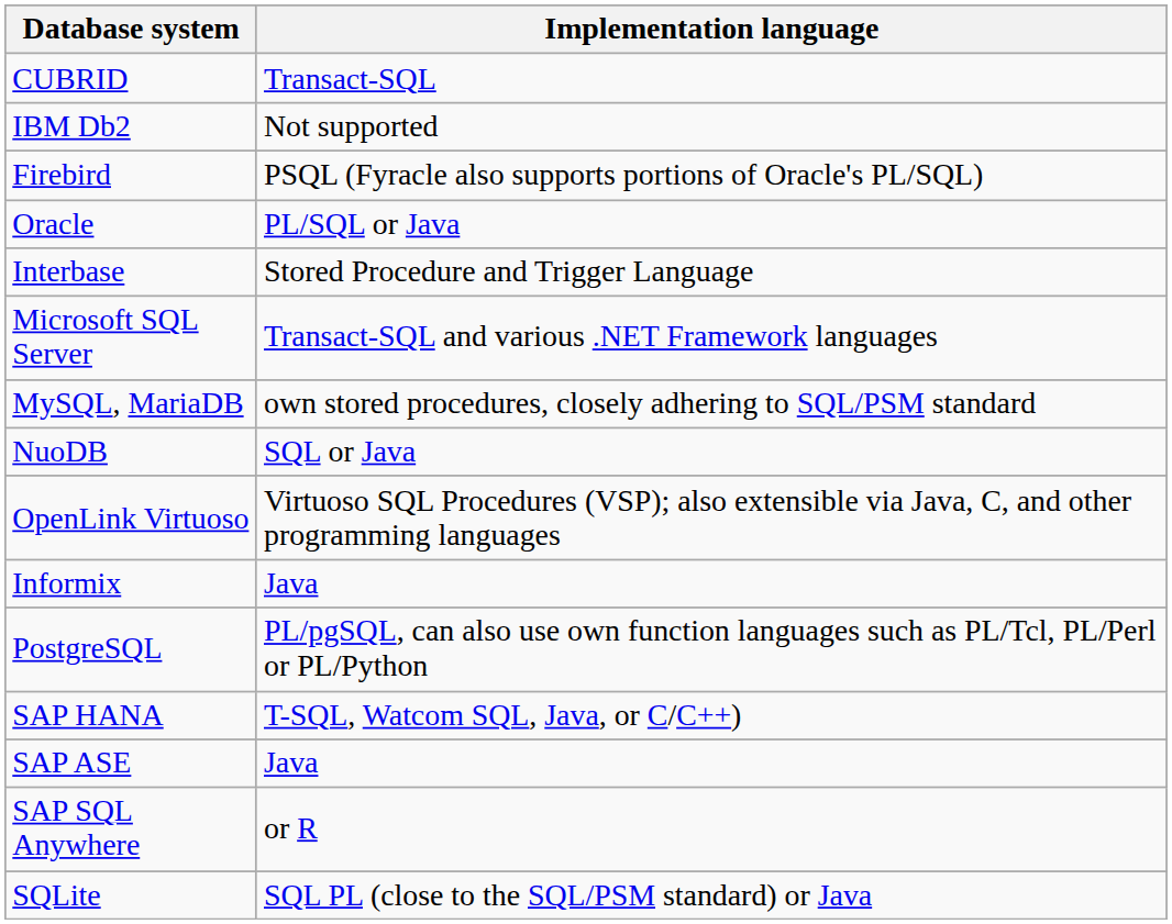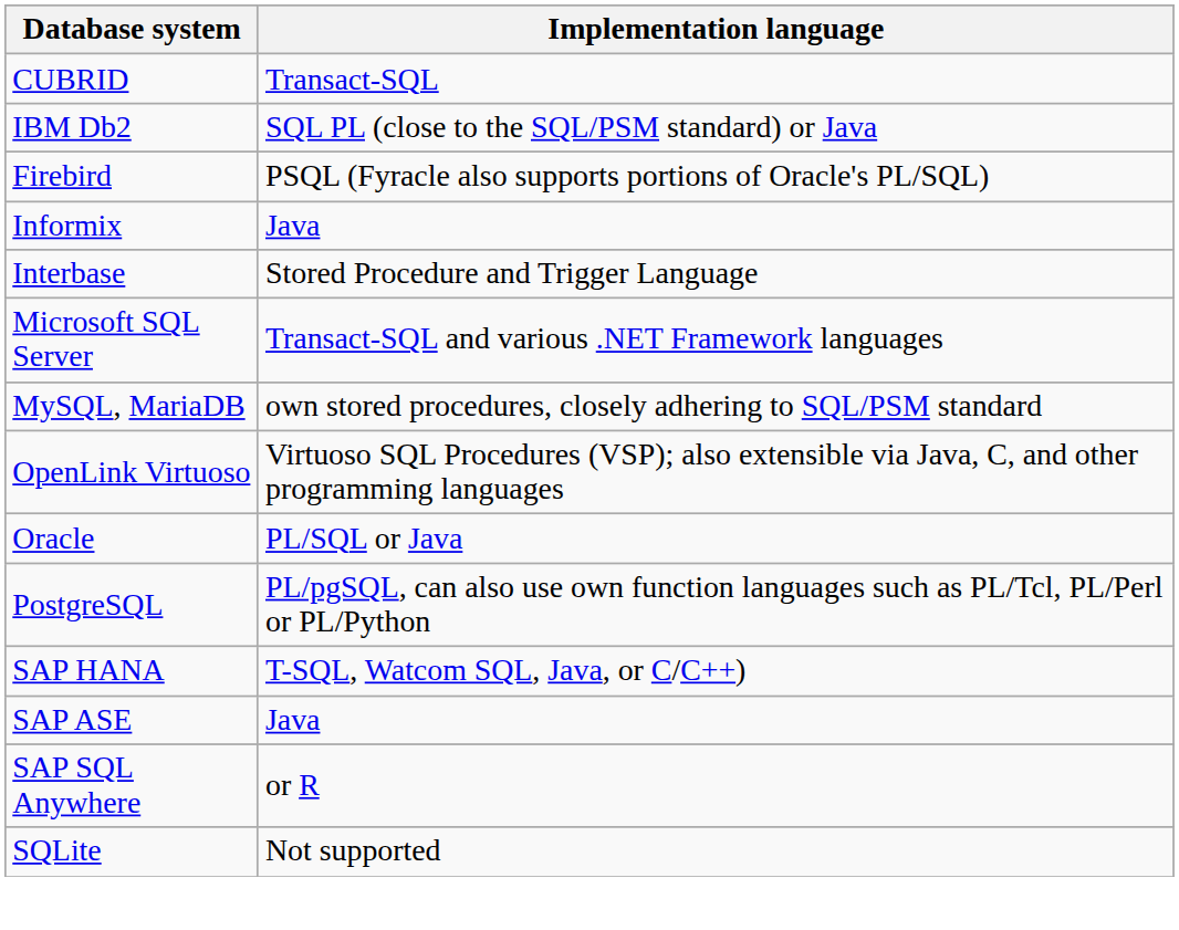IBM Db2 | Implementation language: Not supported -> SQL PL (close to the SQL/PSM standard) or Java
rows swapped: Informix <-> Oracle
- row: NuoDB | SQL or Java
SQLite | Implementation language: SQL PL (close to the SQL/PSM standard) or Java -> Not supported
